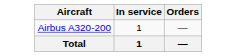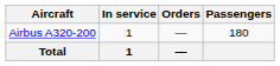+ column: Passengers | 180
